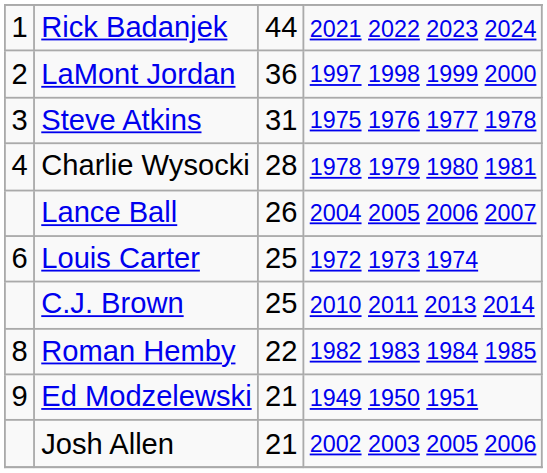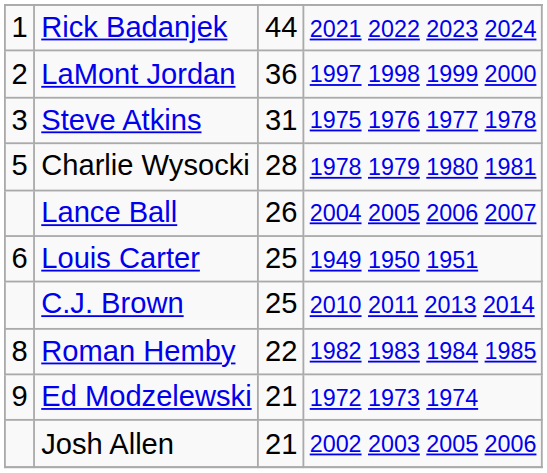Charlie Wysocki | column 1: 4 -> 5
Louis Carter | column 4: 1972 1973 1974 -> 1949 1950 1951
Ed Modzelewski | column 4: 1949 1950 1951 -> 1972 1973 1974
